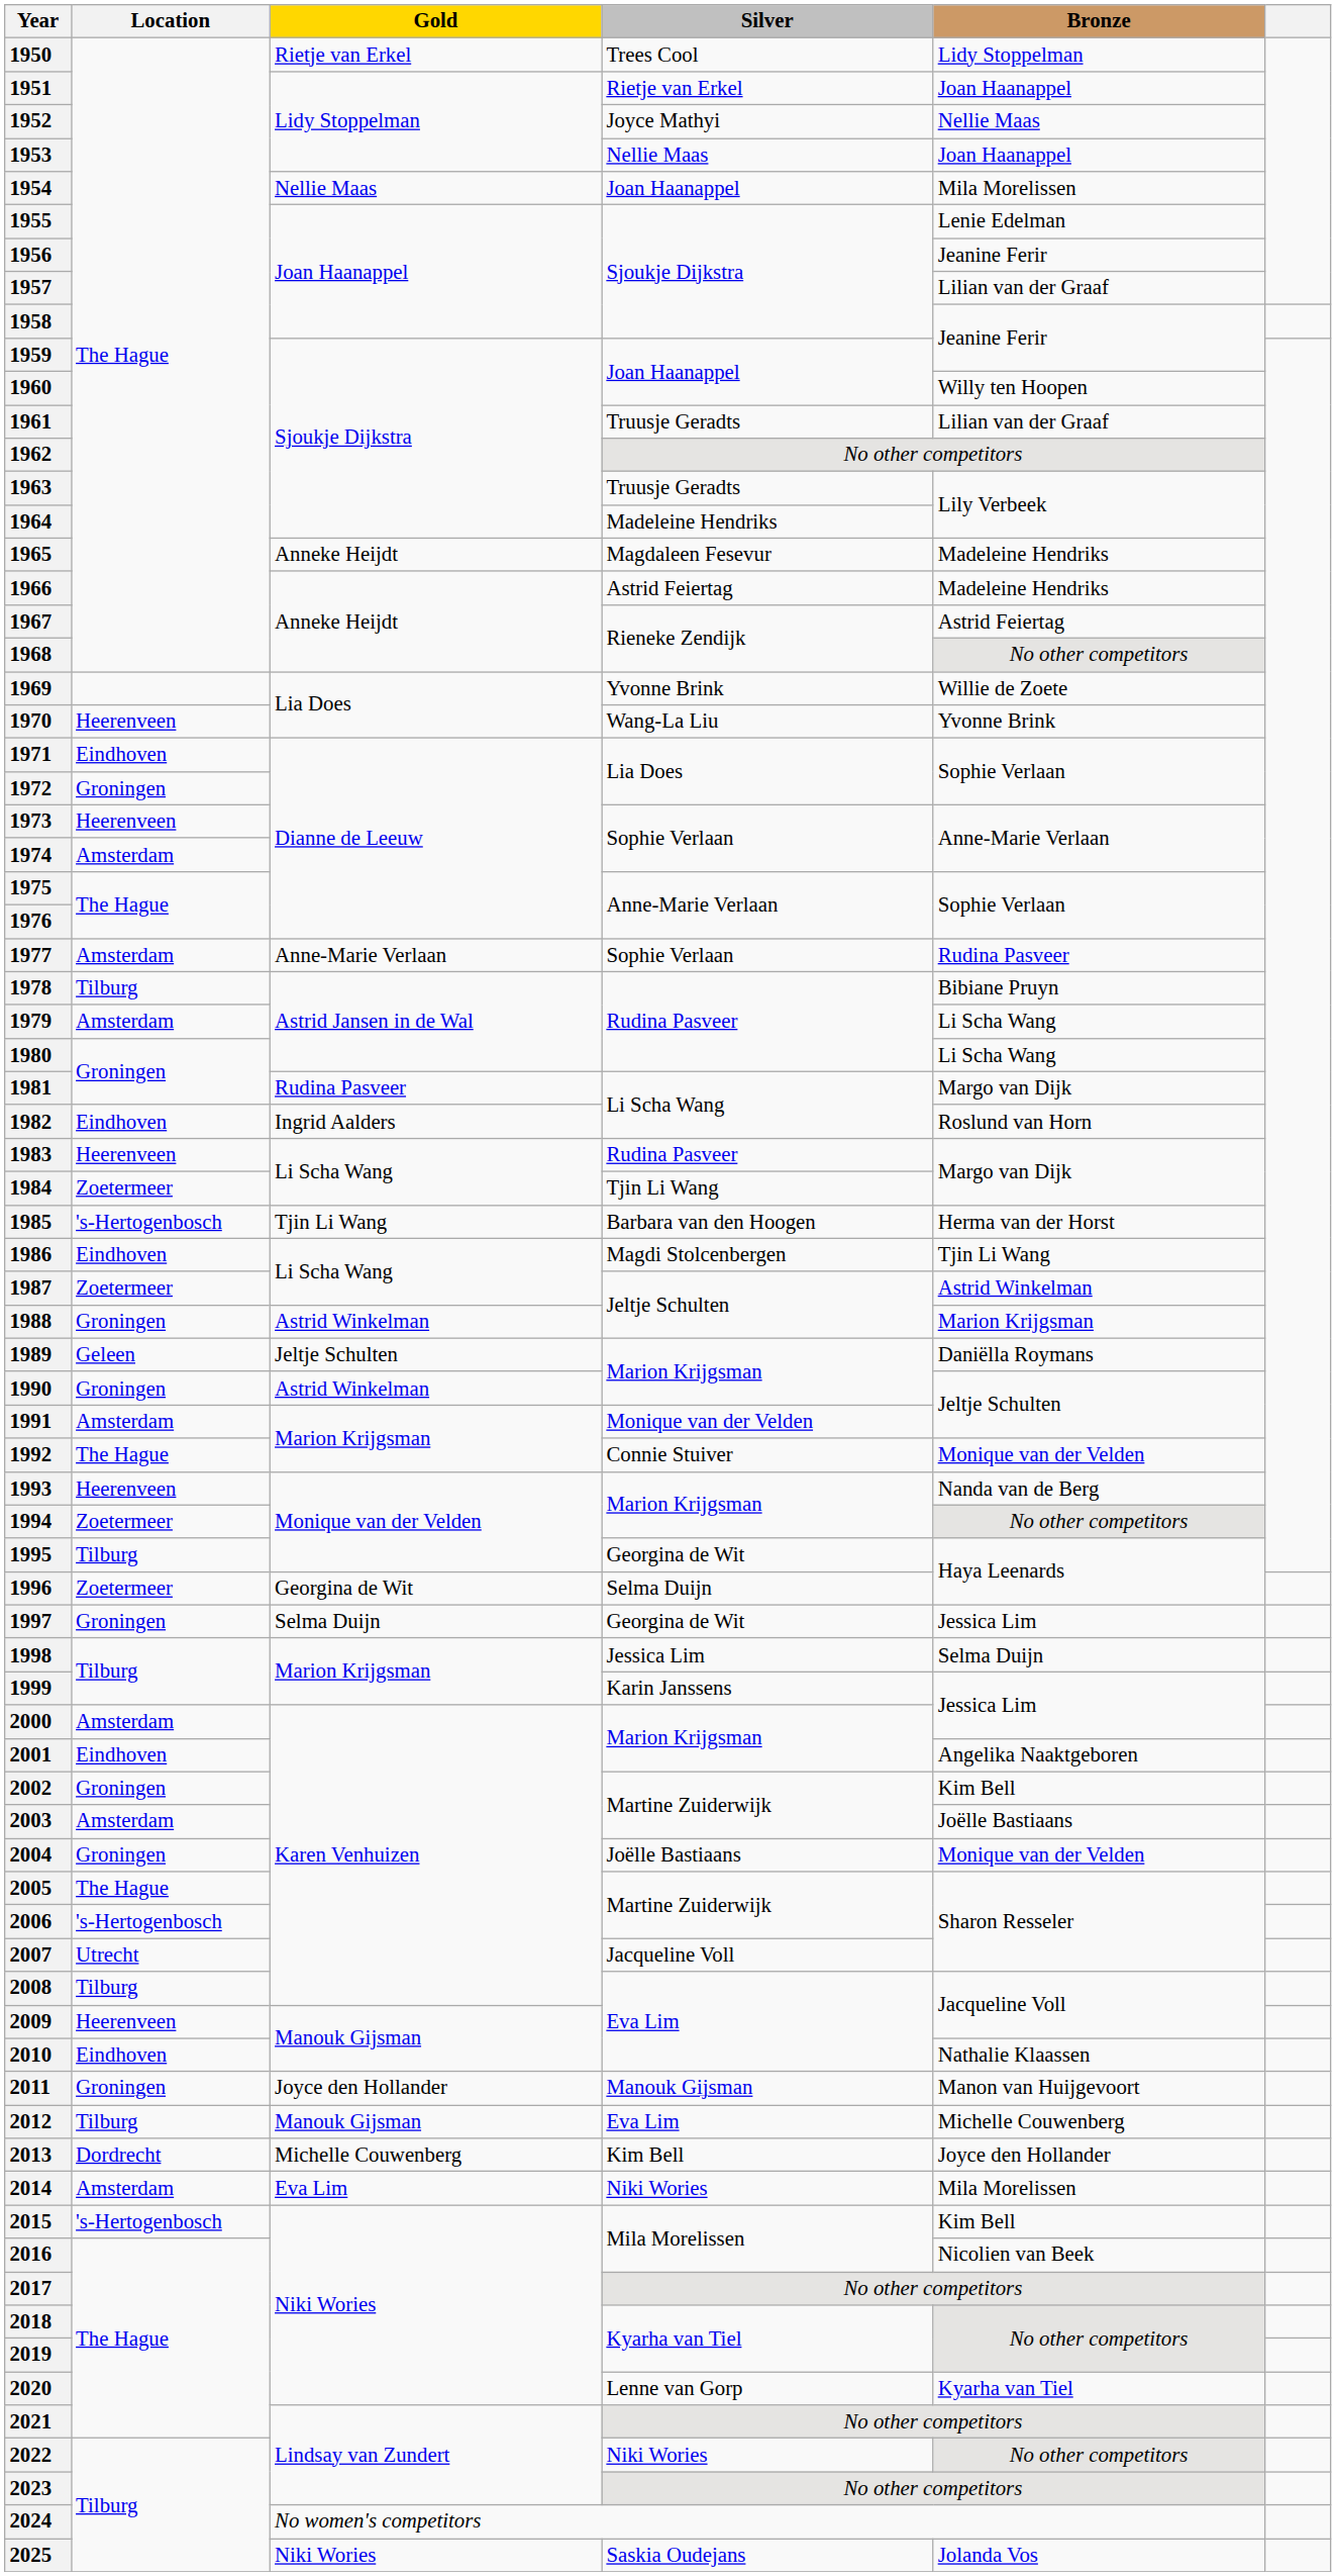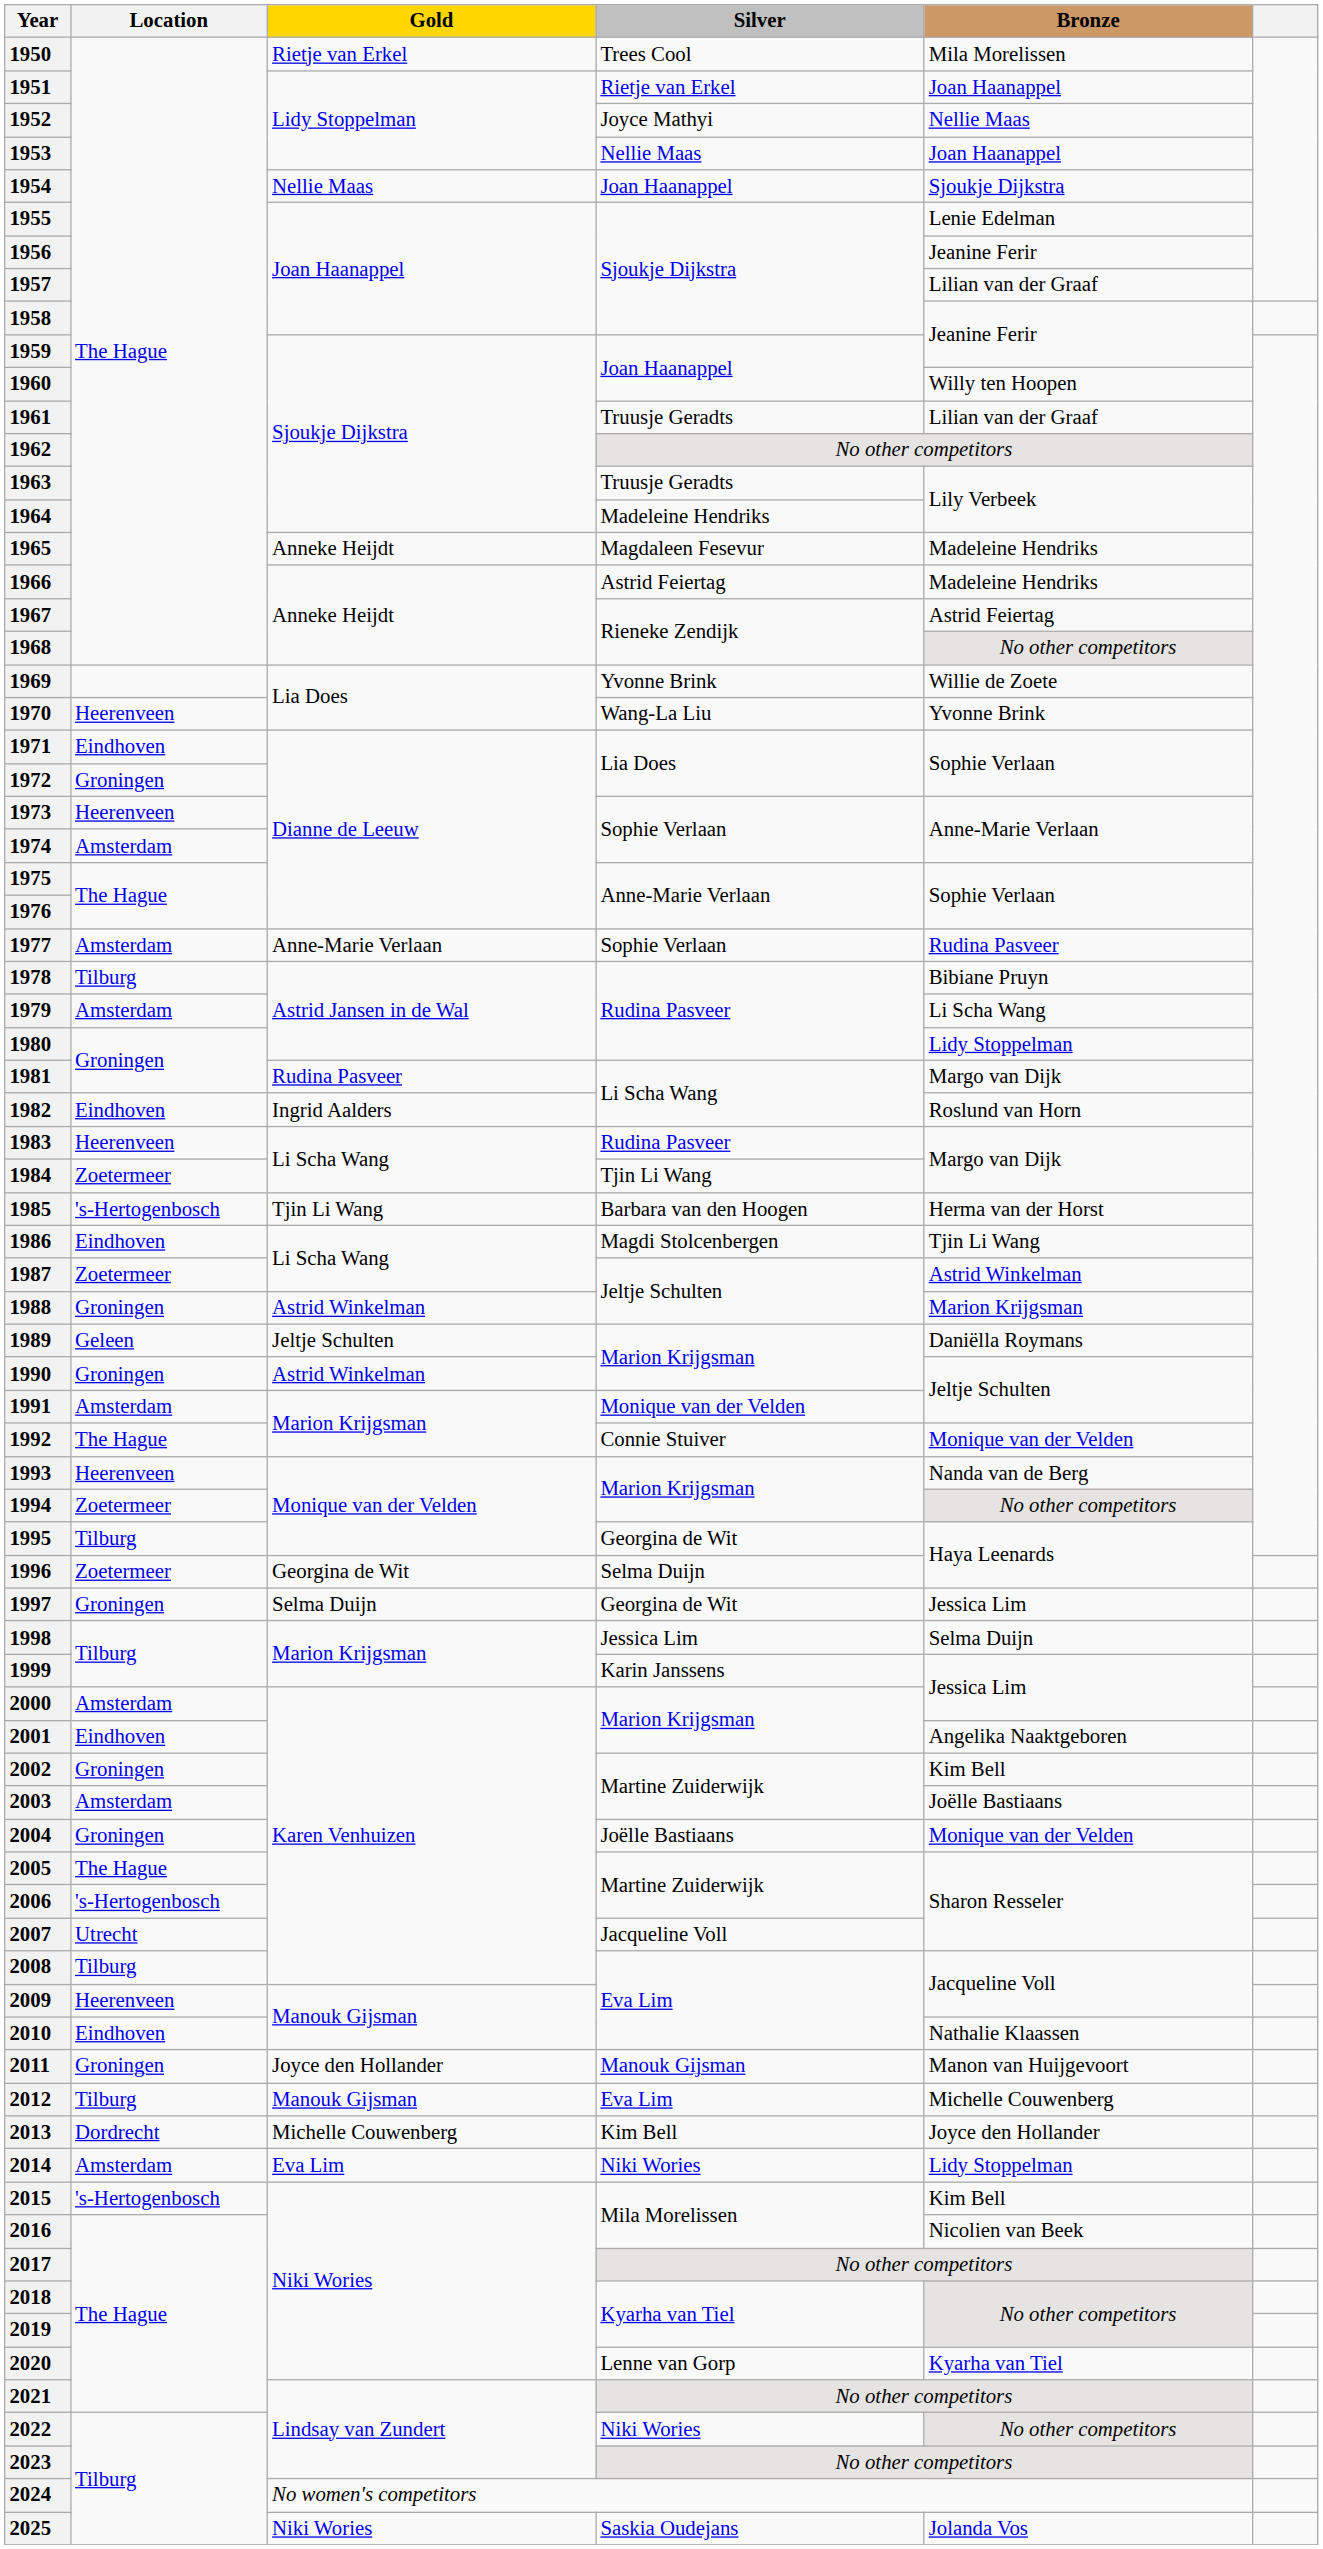1950 | Bronze: Lidy Stoppelman -> Mila Morelissen
1954 | Bronze: Mila Morelissen -> Sjoukje Dijkstra
1980 | Bronze: Li Scha Wang -> Lidy Stoppelman
2014 | Bronze: Mila Morelissen -> Lidy Stoppelman
